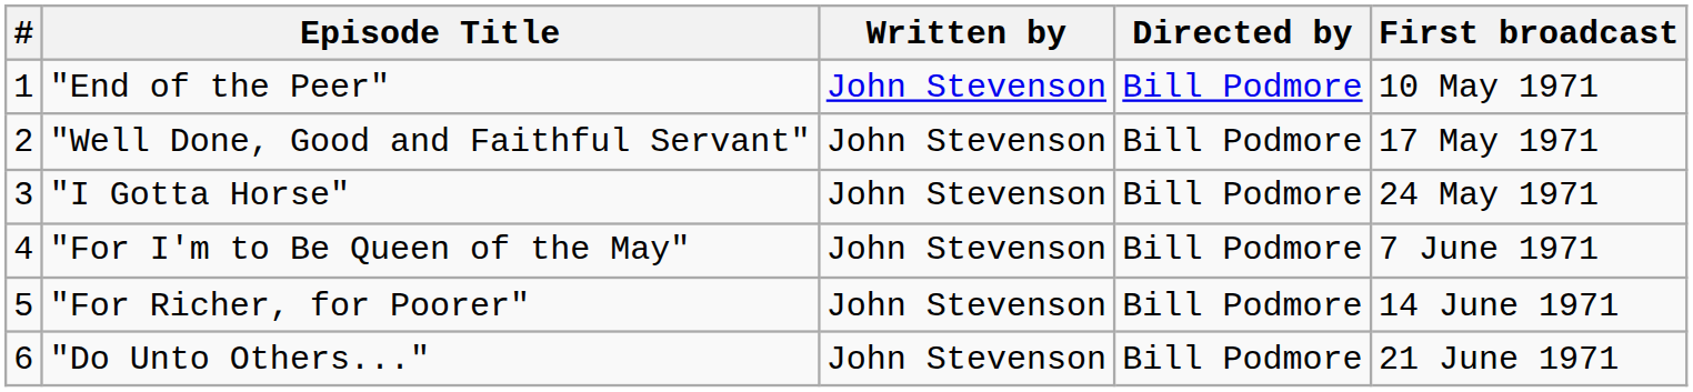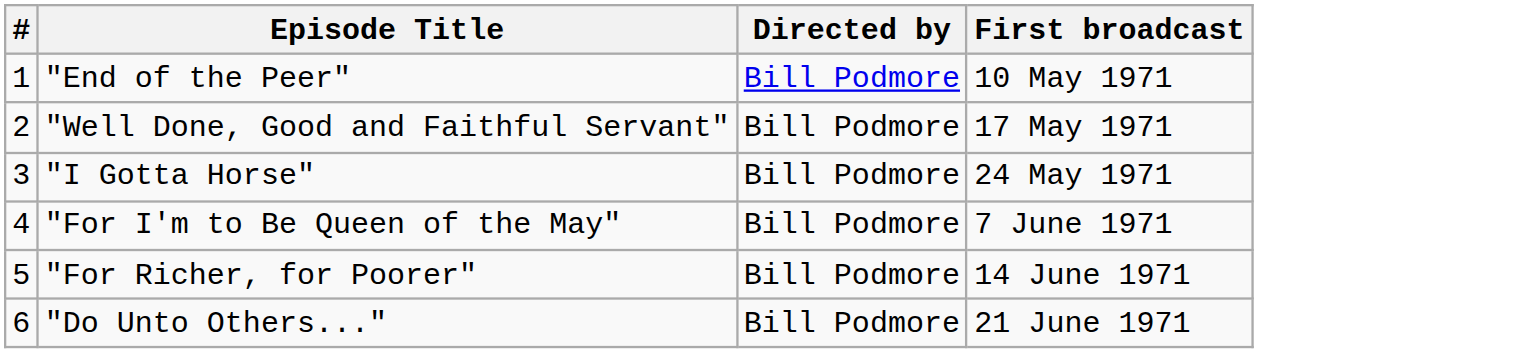- column: Written by | John Stevenson | John Stevenson | John Stevenson | John Stevenson | John Stevenson | John Stevenson
